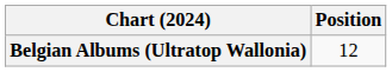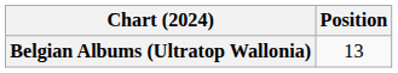Belgian Albums (Ultratop Wallonia) | Position: 12 -> 13
